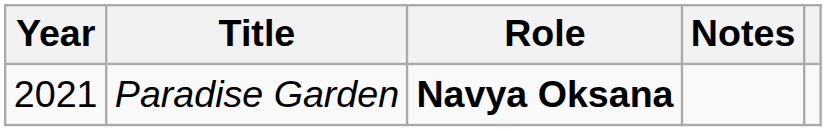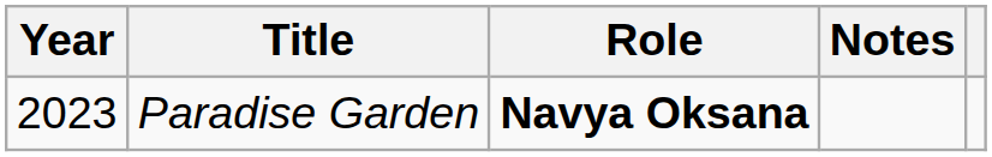Paradise Garden | Year: 2021 -> 2023
